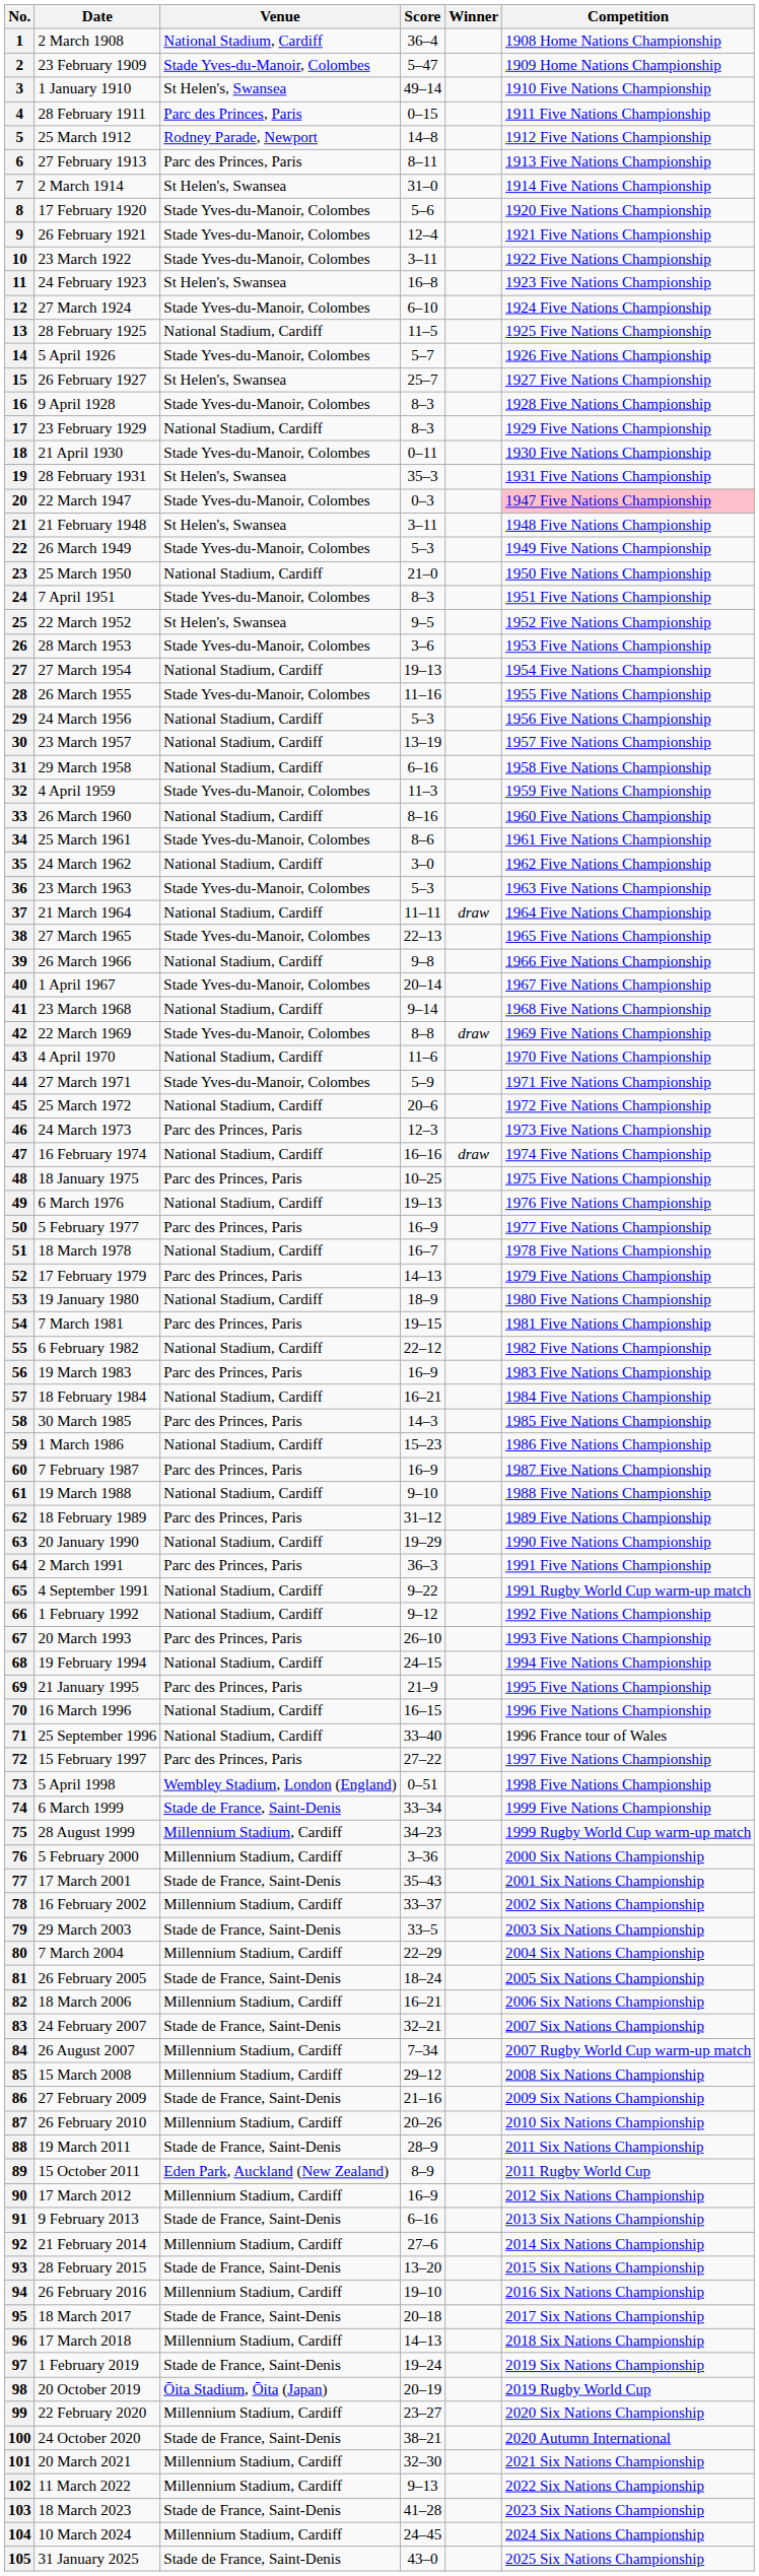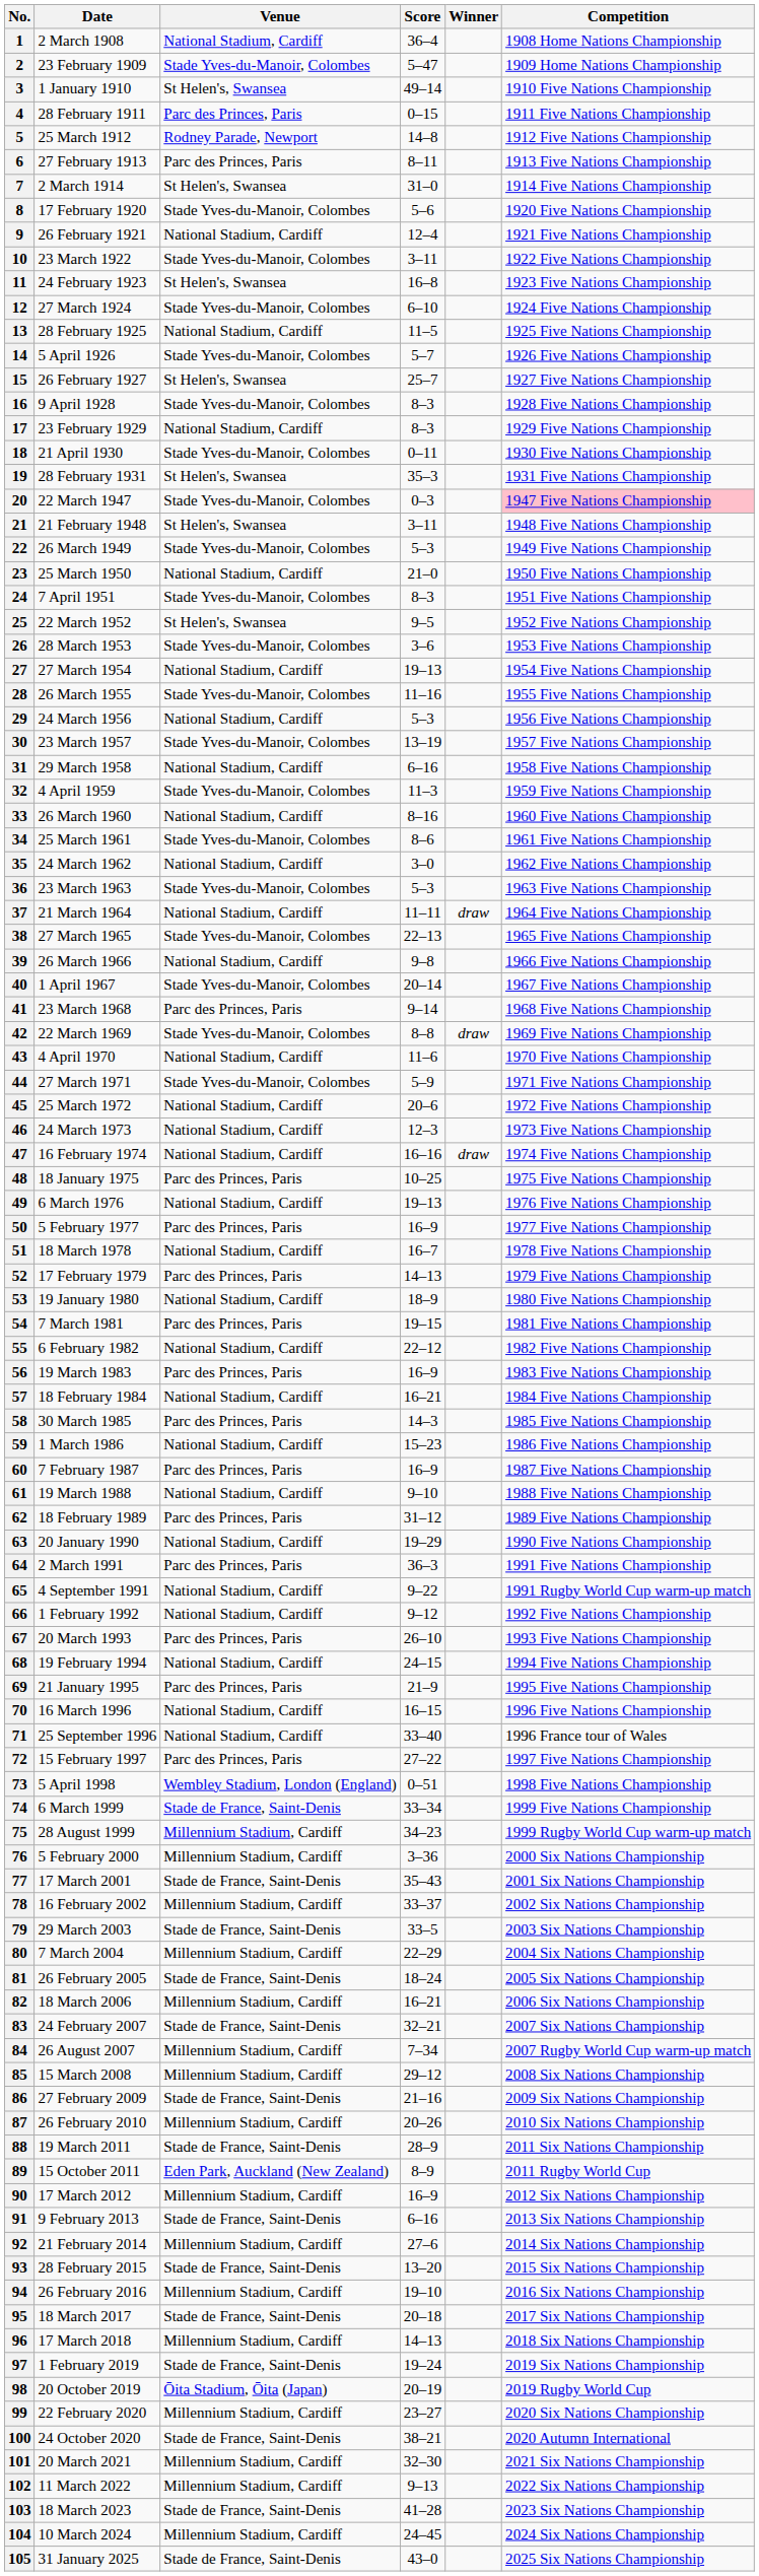9 | Venue: Stade Yves-du-Manoir, Colombes -> National Stadium, Cardiff
30 | Venue: National Stadium, Cardiff -> Stade Yves-du-Manoir, Colombes
41 | Venue: National Stadium, Cardiff -> Parc des Princes, Paris
46 | Venue: Parc des Princes, Paris -> National Stadium, Cardiff
